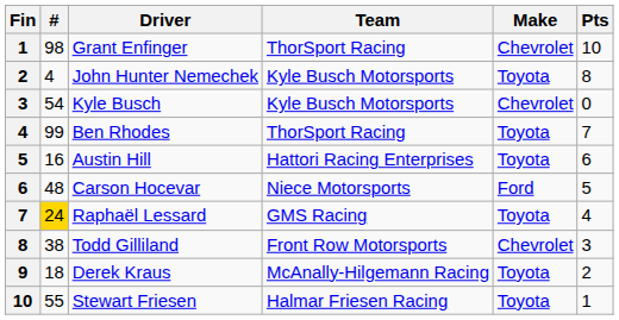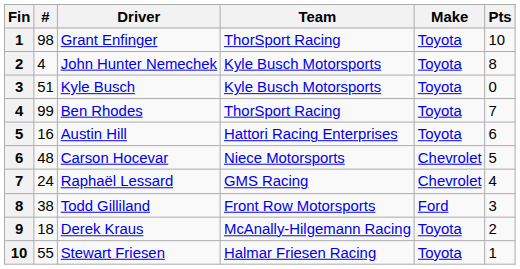Grant Enfinger | Make: Chevrolet -> Toyota
Kyle Busch | #: 54 -> 51
Kyle Busch | Make: Chevrolet -> Toyota
Carson Hocevar | Make: Ford -> Chevrolet
Raphaël Lessard | #: gold background -> no background
Raphaël Lessard | Make: Toyota -> Chevrolet
Todd Gilliland | Make: Chevrolet -> Ford
